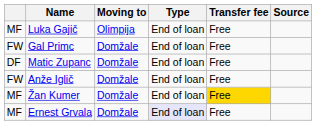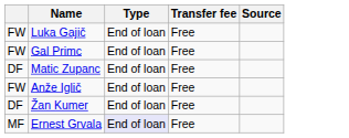- column: Moving to | Olimpija | Domžale | Domžale | Domžale | Domžale | Domžale
Luka Gajič | column 1: MF -> FW
Žan Kumer | column 1: MF -> DF
Žan Kumer | Transfer fee: gold background -> no background
